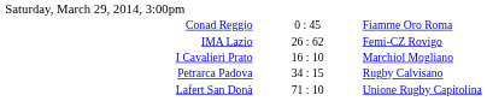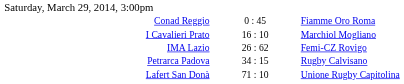rows swapped: IMA Lazio <-> I Cavalieri Prato
